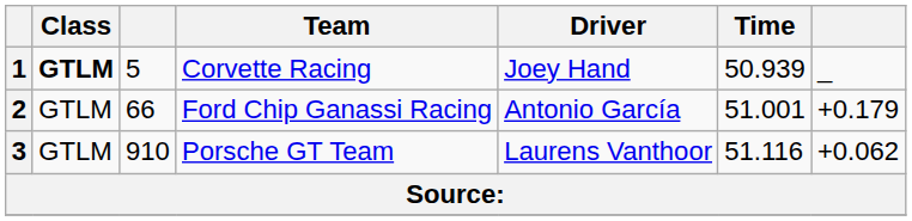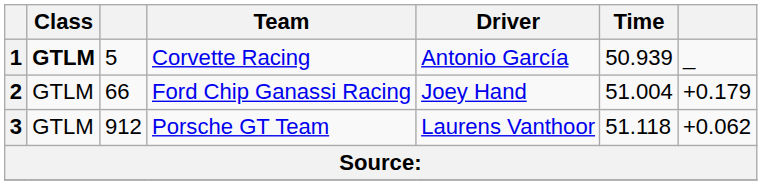Corvette Racing | Driver: Joey Hand -> Antonio García
Ford Chip Ganassi Racing | Driver: Antonio García -> Joey Hand
Ford Chip Ganassi Racing | Time: 51.001 -> 51.004
Porsche GT Team | column 3: 910 -> 912
Porsche GT Team | Time: 51.116 -> 51.118
